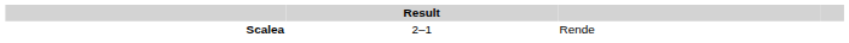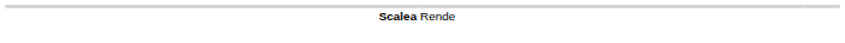- column: Result | 2–1
